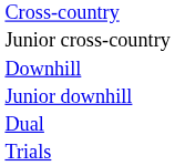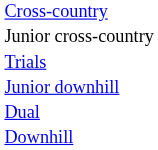rows swapped: Downhill <-> Trials
